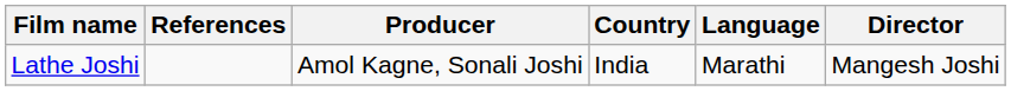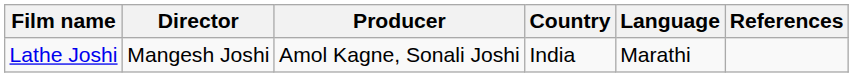columns swapped: Director <-> References
